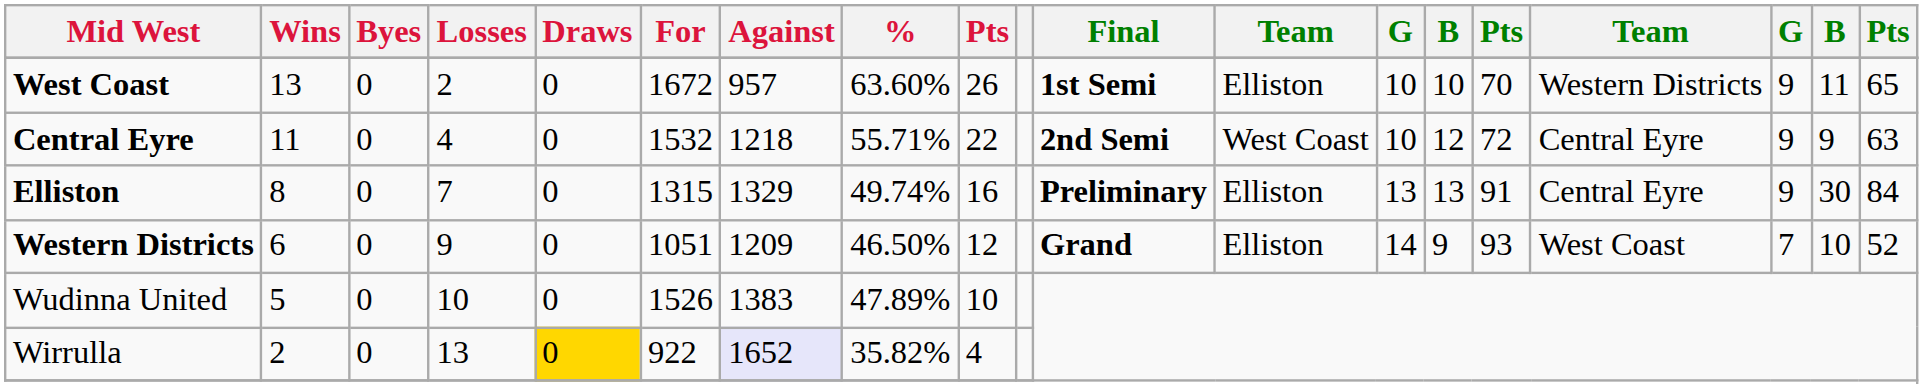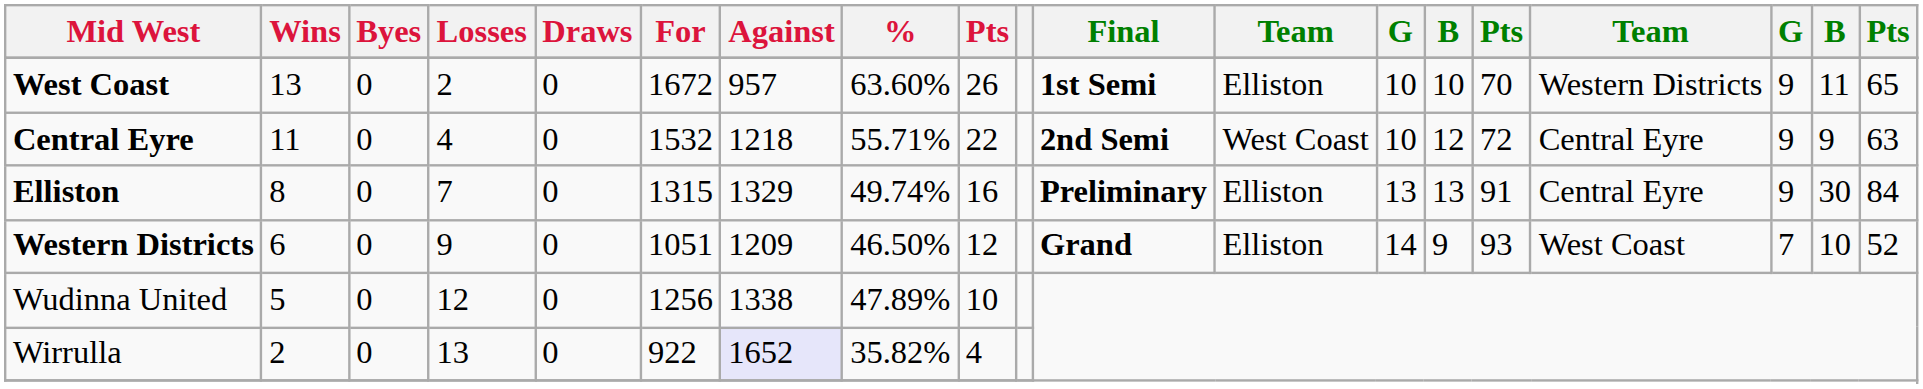Wudinna United | Losses: 10 -> 12
Wudinna United | For: 1526 -> 1256
Wudinna United | Against: 1383 -> 1338
Wirrulla | Draws: gold background -> no background
